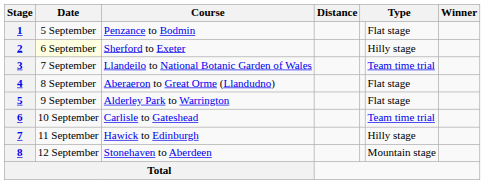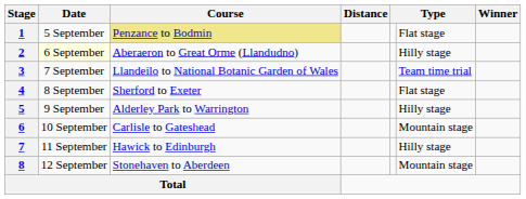1 | Course: no background -> khaki background
2 | Course: Sherford to Exeter -> Aberaeron to Great Orme (Llandudno)
4 | Course: Aberaeron to Great Orme (Llandudno) -> Sherford to Exeter
5 | column 6: Flat stage -> Hilly stage
6 | column 6: Team time trial -> Mountain stage
